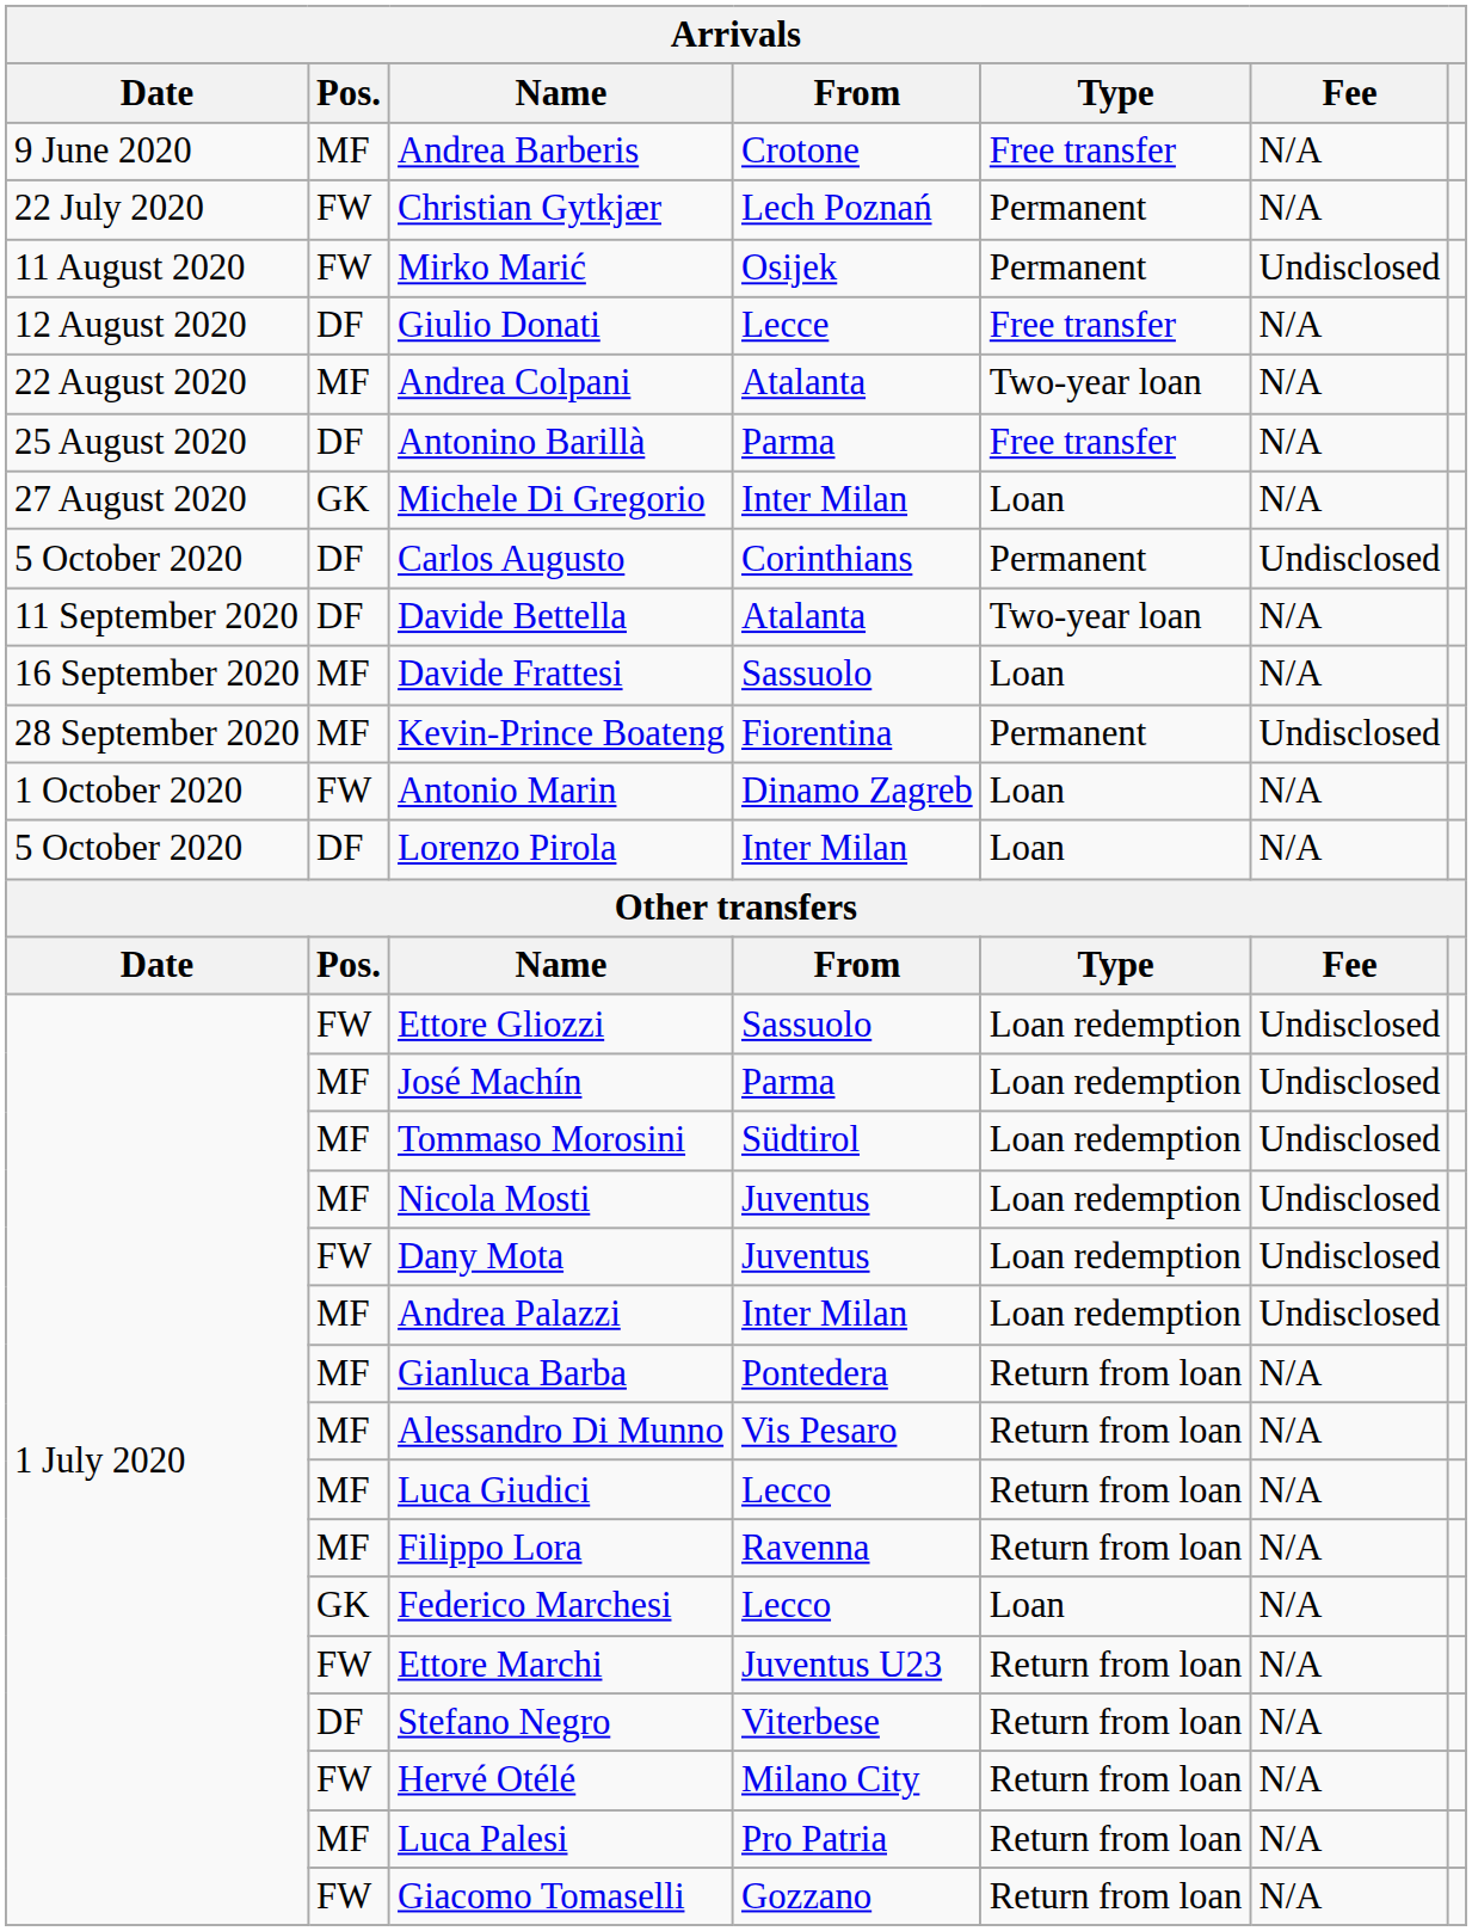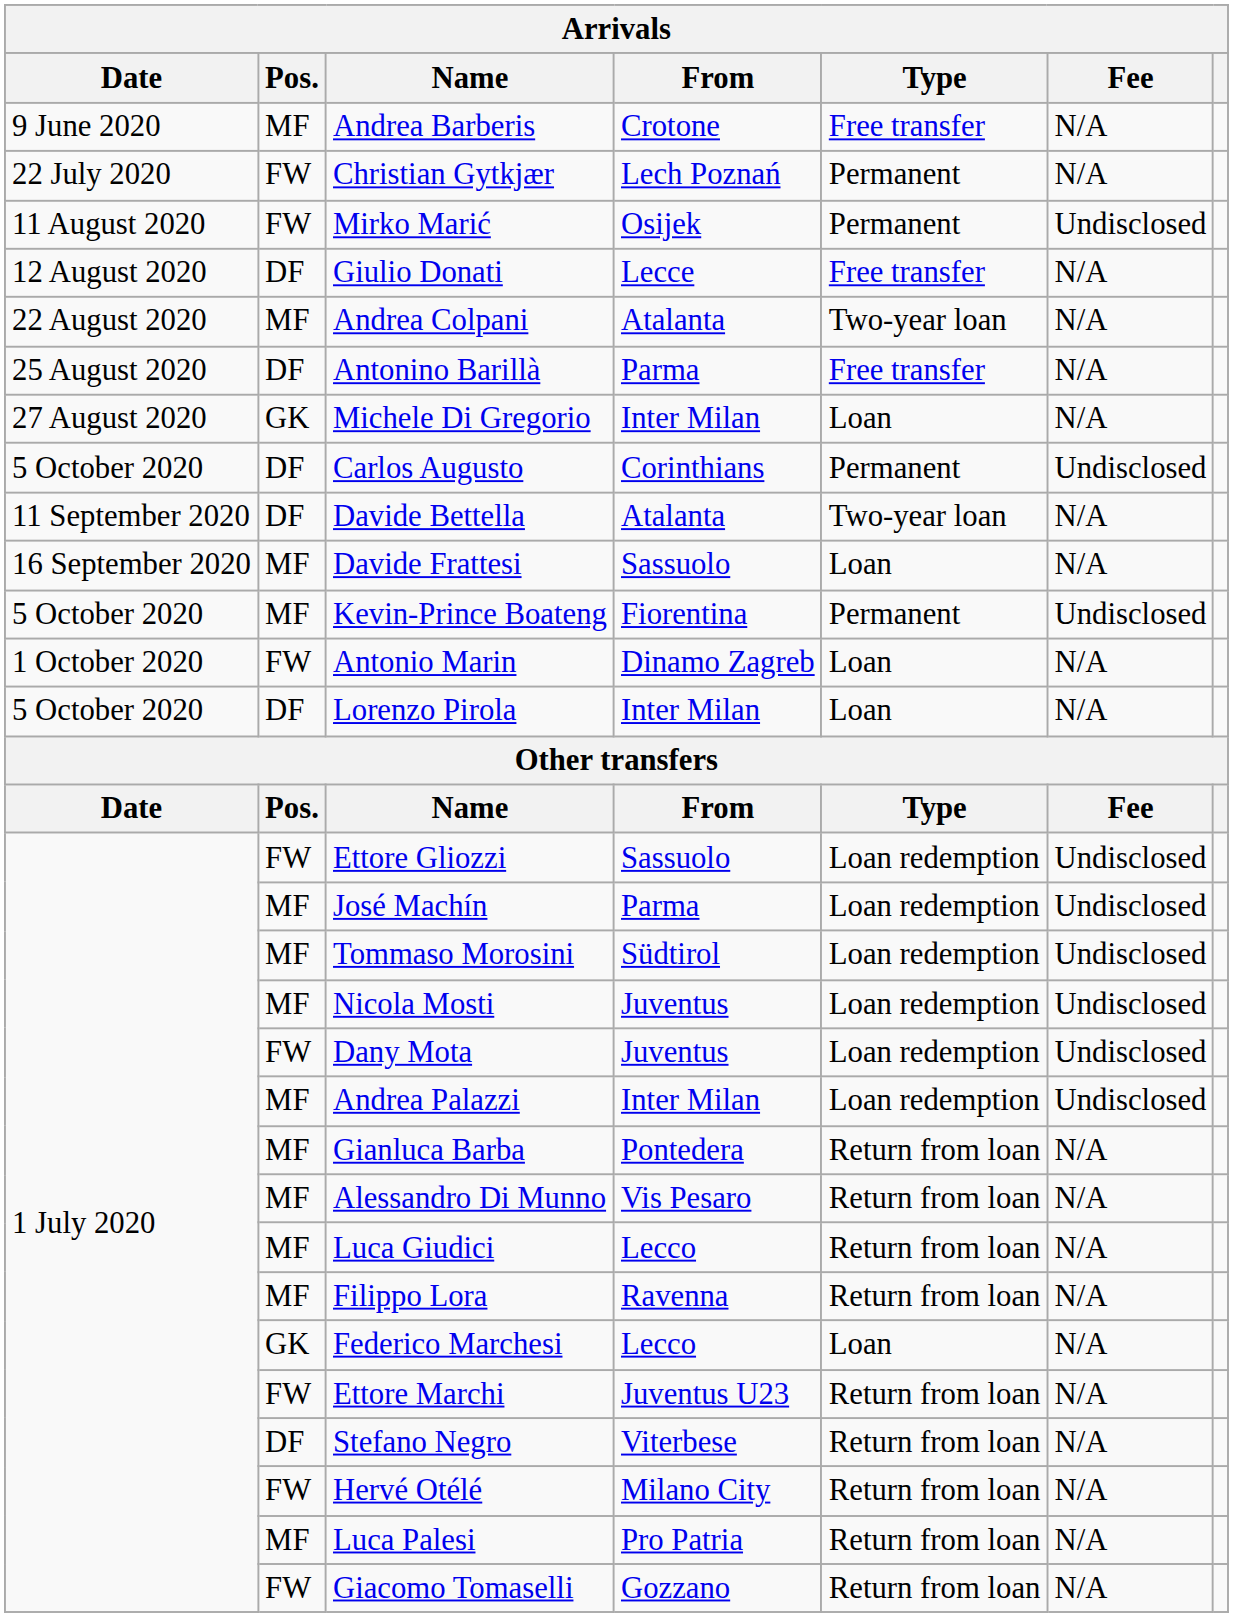Kevin-Prince Boateng | Date: 28 September 2020 -> 5 October 2020
